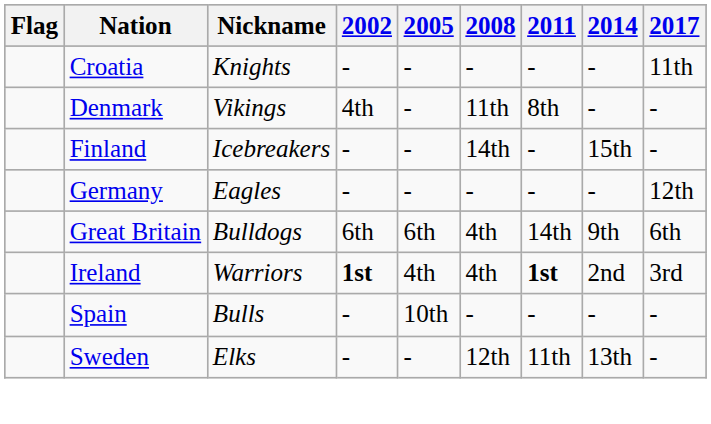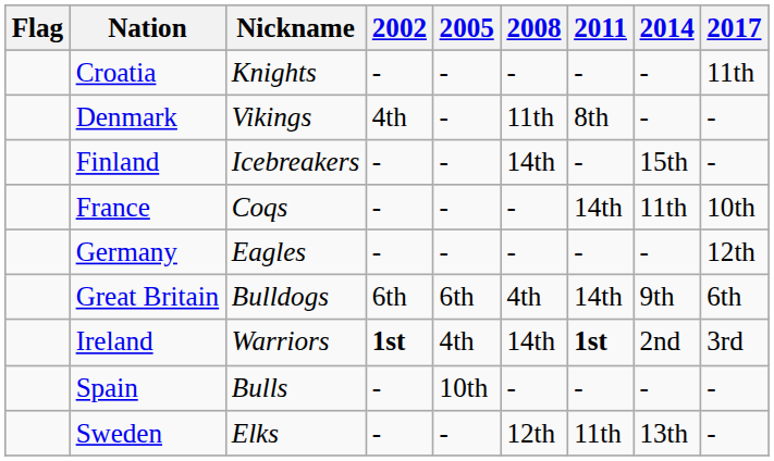+ row: France | Coqs | - | - | - | 14th | 11th | 10th
Ireland | 2008: 4th -> 14th
